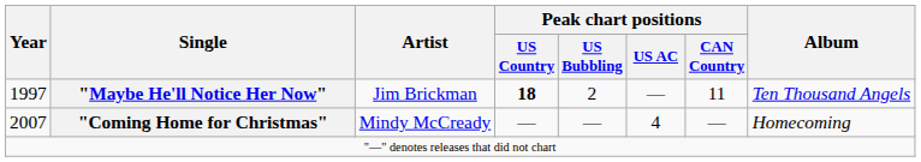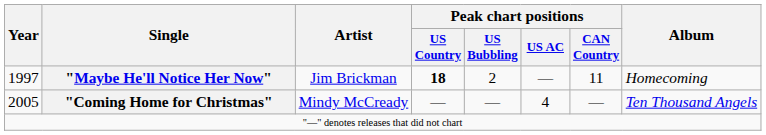"Maybe He'll Notice Her Now" | Album: Ten Thousand Angels -> Homecoming
"Coming Home for Christmas" | Year: 2007 -> 2005
"Coming Home for Christmas" | Album: Homecoming -> Ten Thousand Angels
